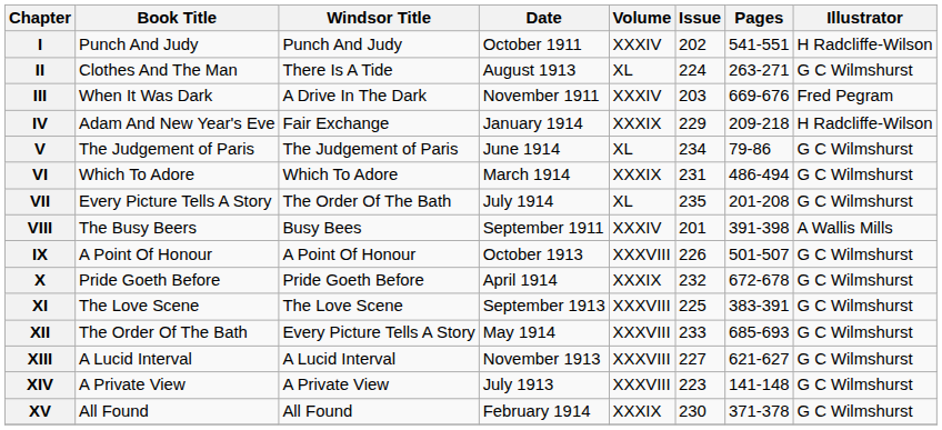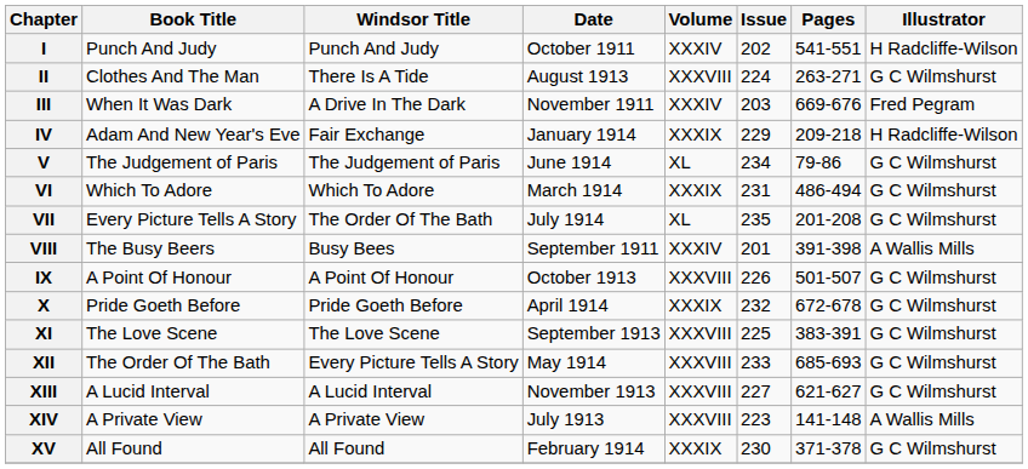II | Volume: XL -> XXXVIII
XIV | Illustrator: G C Wilmshurst -> A Wallis Mills
